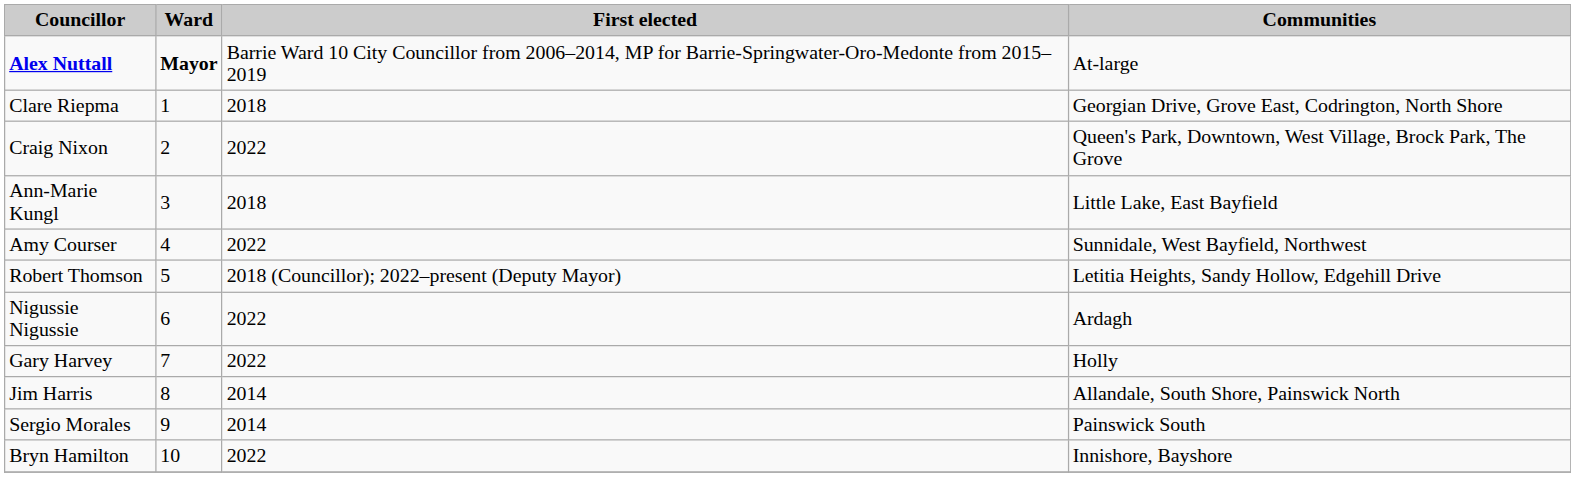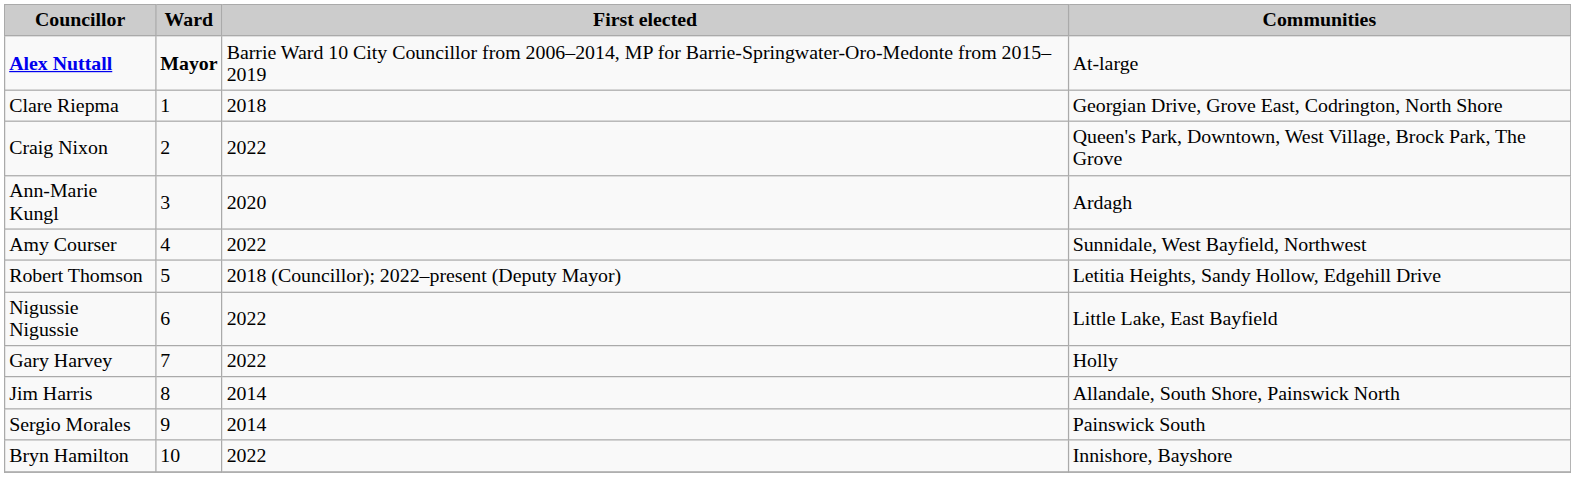Ann-Marie Kungl | First elected: 2018 -> 2020
Ann-Marie Kungl | Communities: Little Lake, East Bayfield -> Ardagh
Nigussie Nigussie | Communities: Ardagh -> Little Lake, East Bayfield
